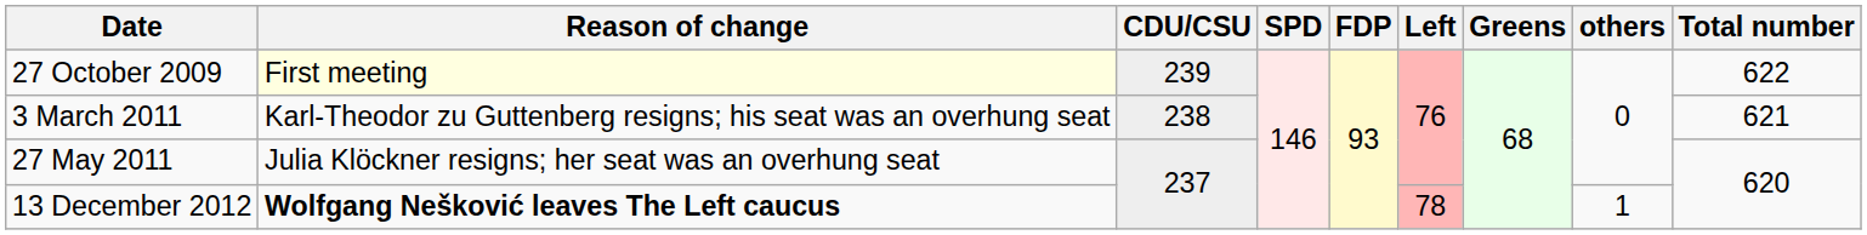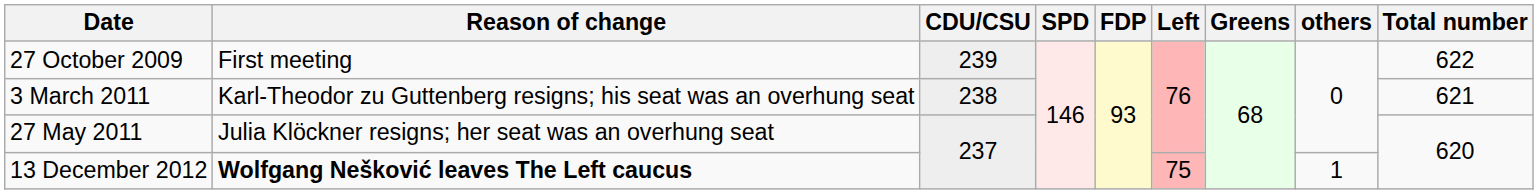27 October 2009 | Reason of change: lightyellow background -> no background
13 December 2012 | Left: 78 -> 75
